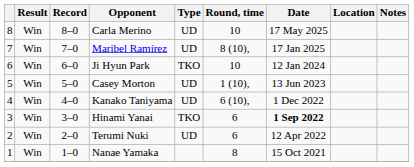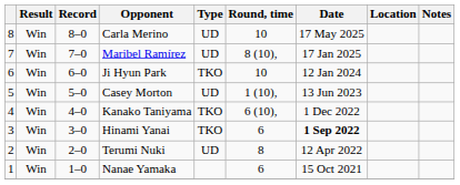Kanako Taniyama | Type: UD -> TKO
Terumi Nuki | Round, time: 6 -> 8
Nanae Yamaka | Round, time: 8 -> 6
